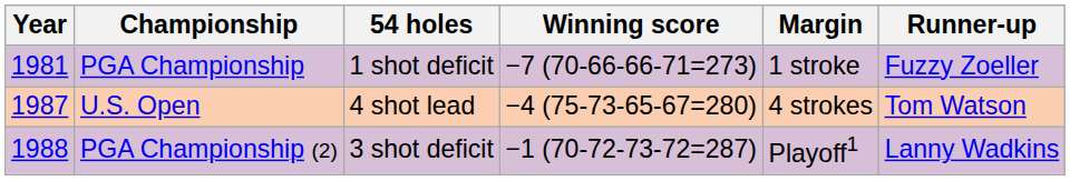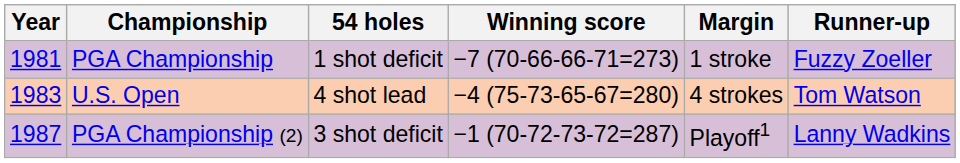U.S. Open | Year: 1987 -> 1983
PGA Championship (2) | Year: 1988 -> 1987
